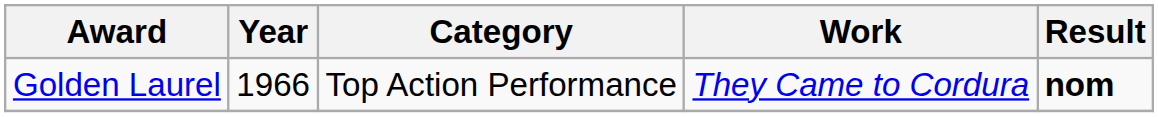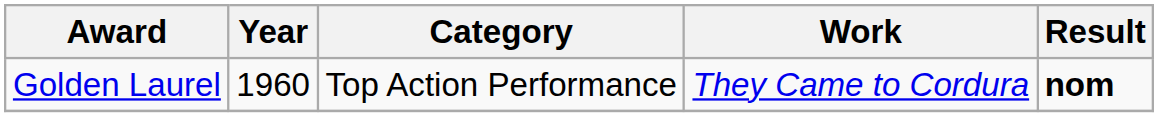Golden Laurel | Year: 1966 -> 1960
